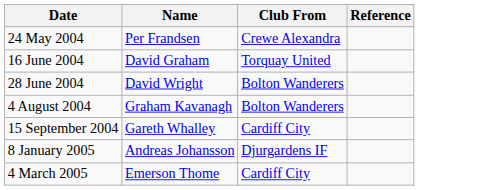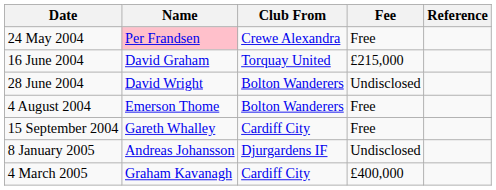+ column: Fee | Free | £215,000 | Undisclosed | Free | Free | Undisclosed | £400,000
24 May 2004 | Name: no background -> pink background
4 August 2004 | Name: Graham Kavanagh -> Emerson Thome
4 March 2005 | Name: Emerson Thome -> Graham Kavanagh
